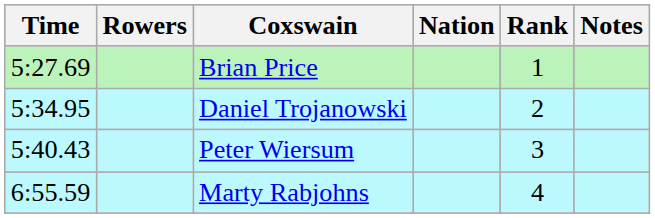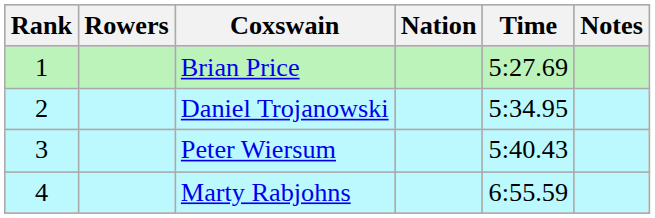columns swapped: Rank <-> Time
